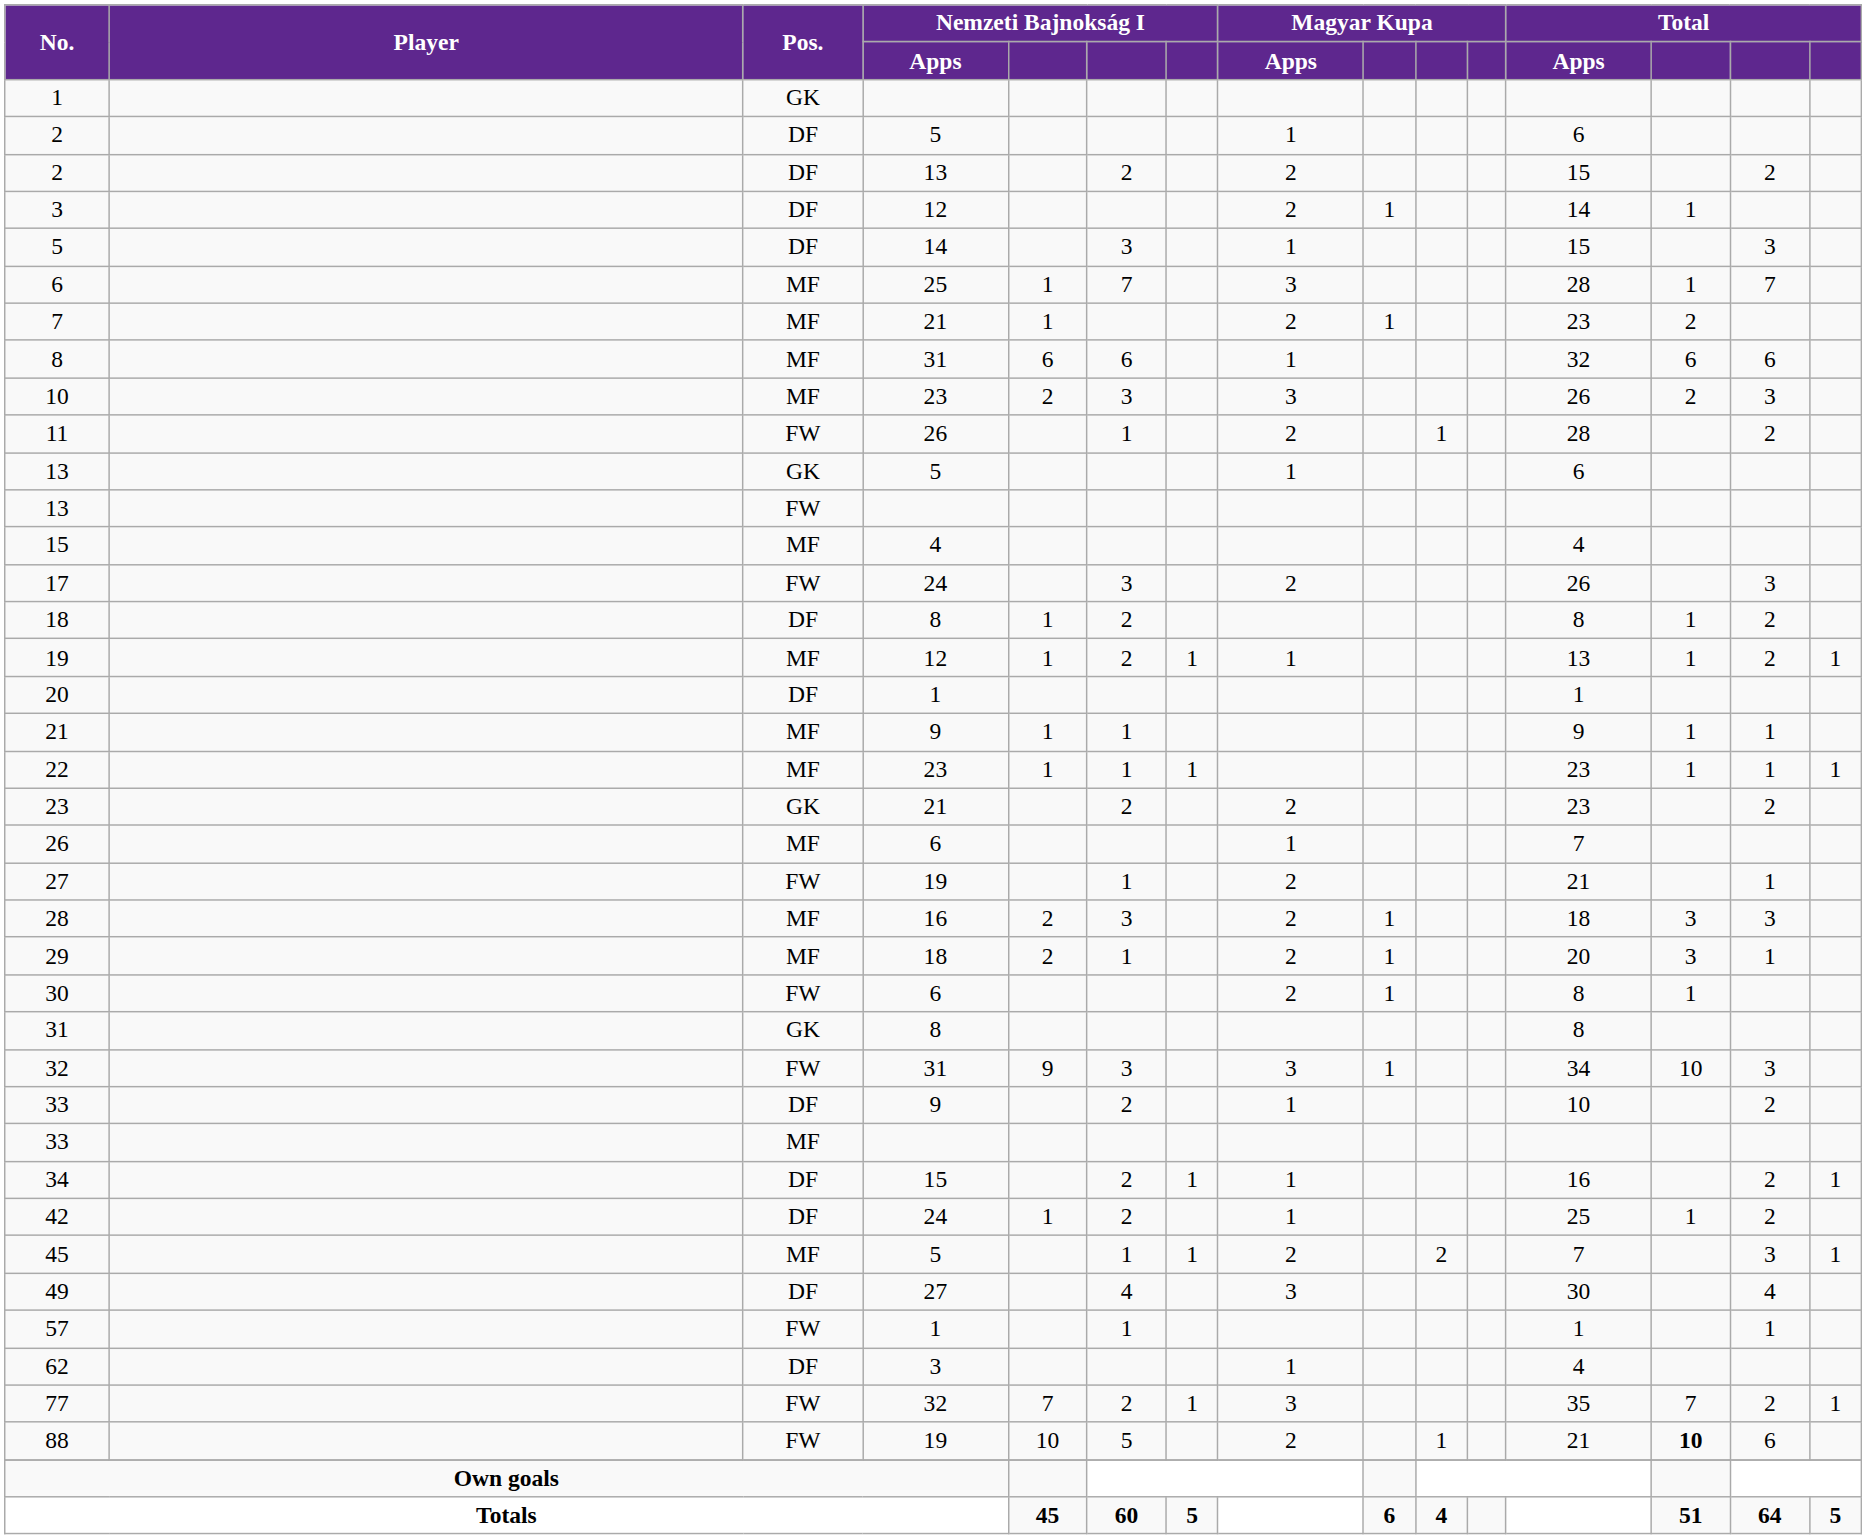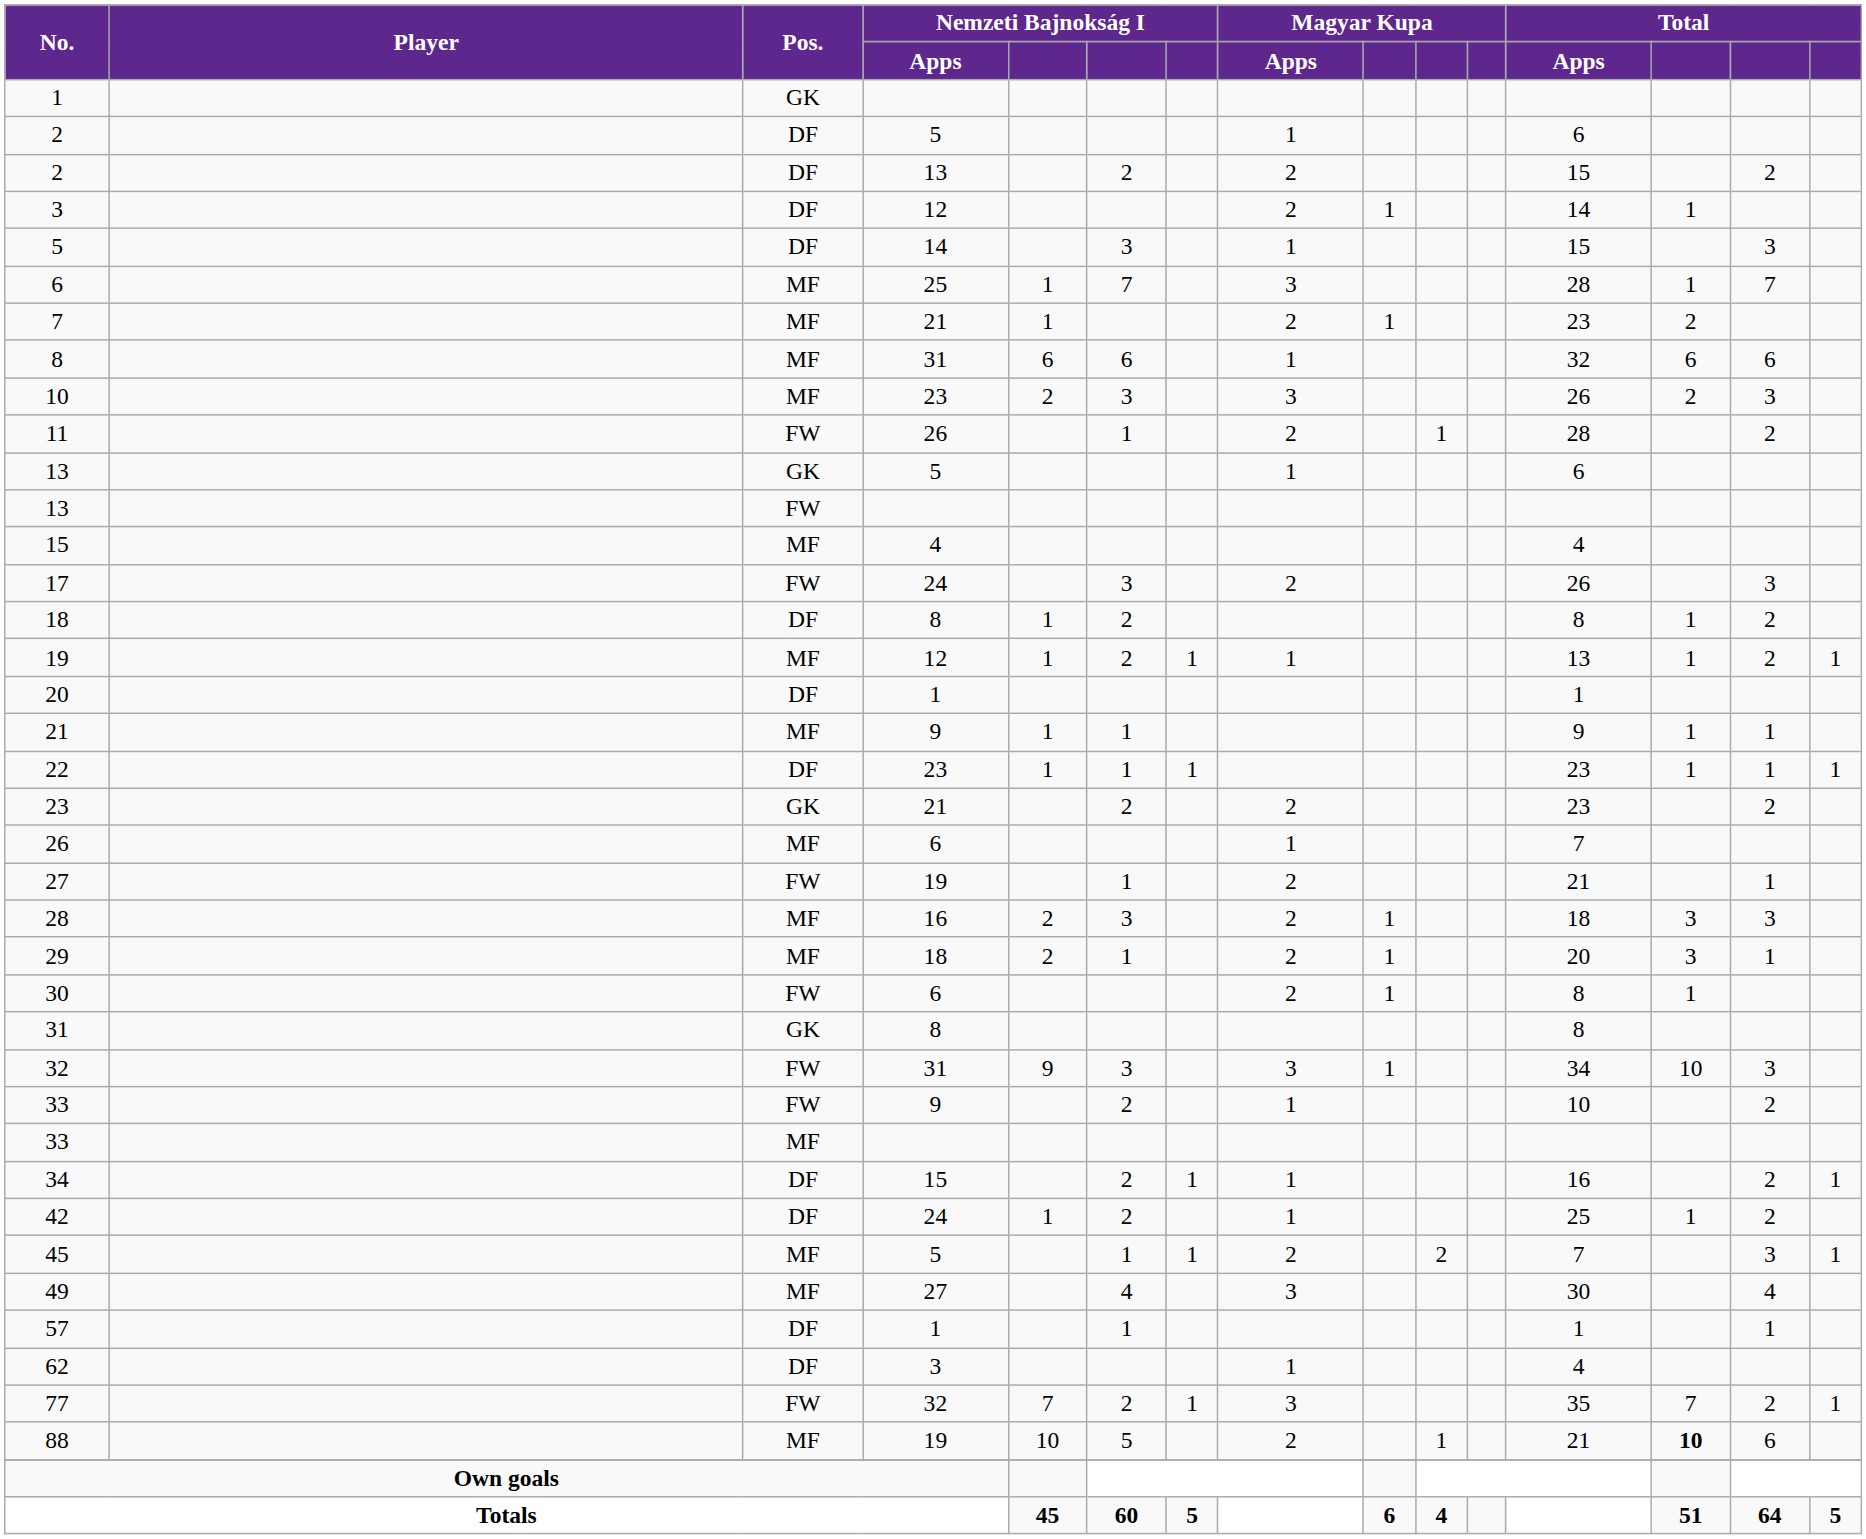22 | Pos.: MF -> DF
33 / 9 | Pos.: DF -> FW
49 | Pos.: DF -> MF
57 | Pos.: FW -> DF
88 | Pos.: FW -> MF
